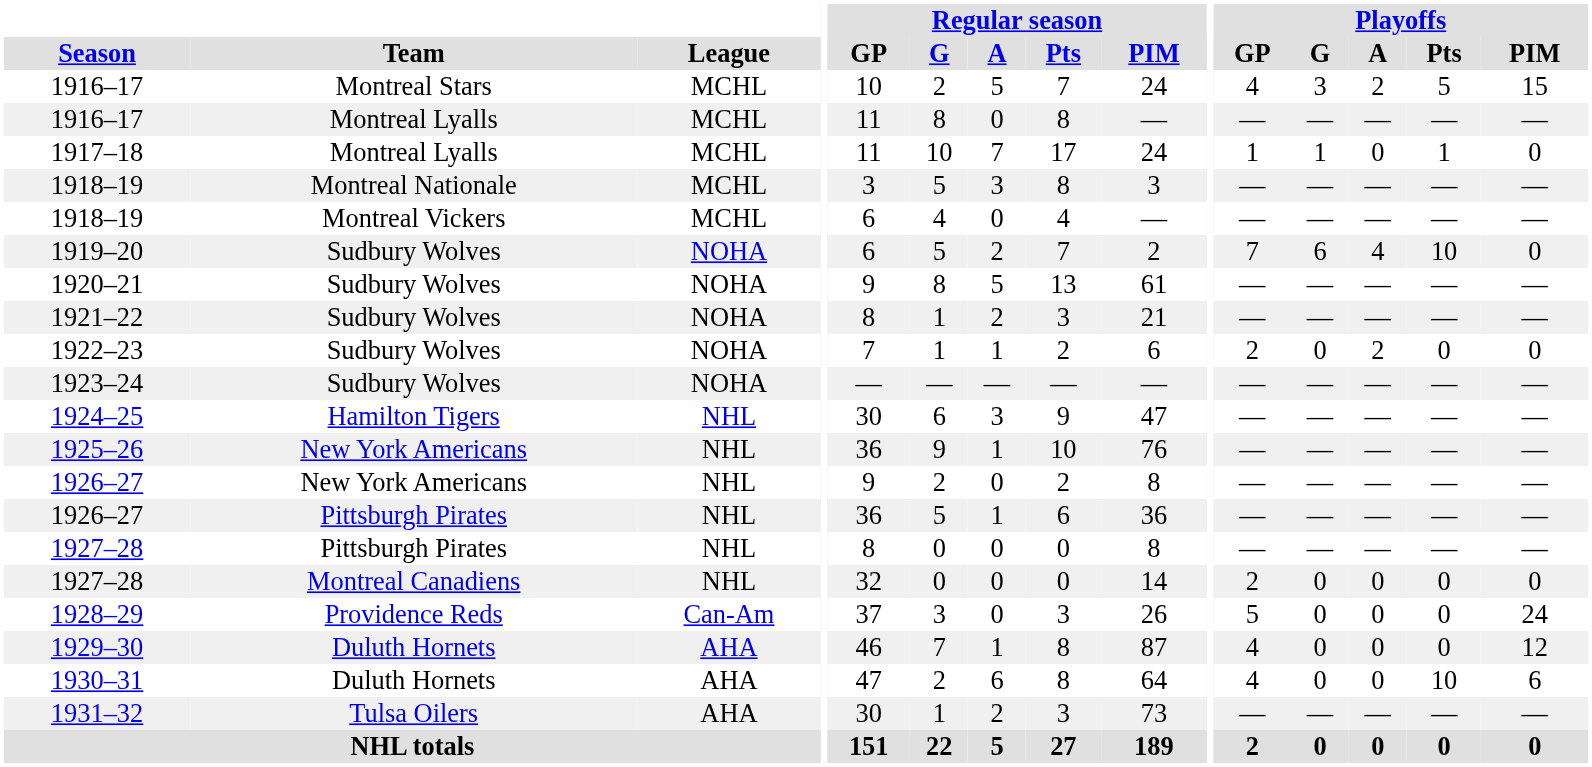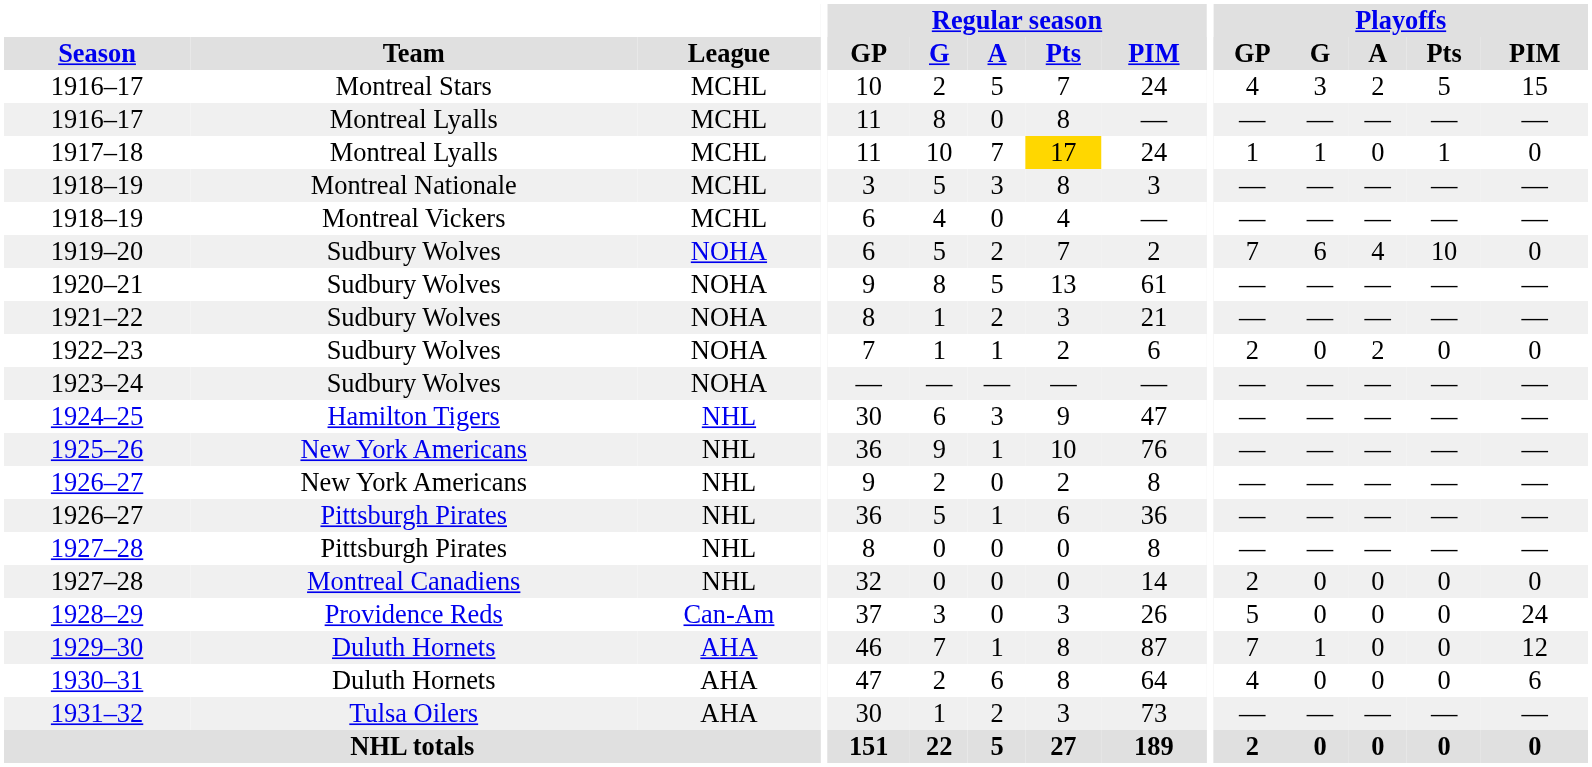1917–18 | Regular season / Pts: no background -> gold background
1929–30 | Playoffs / GP: 4 -> 7
1929–30 | Playoffs / G: 0 -> 1
1930–31 | Playoffs / Pts: 10 -> 0
